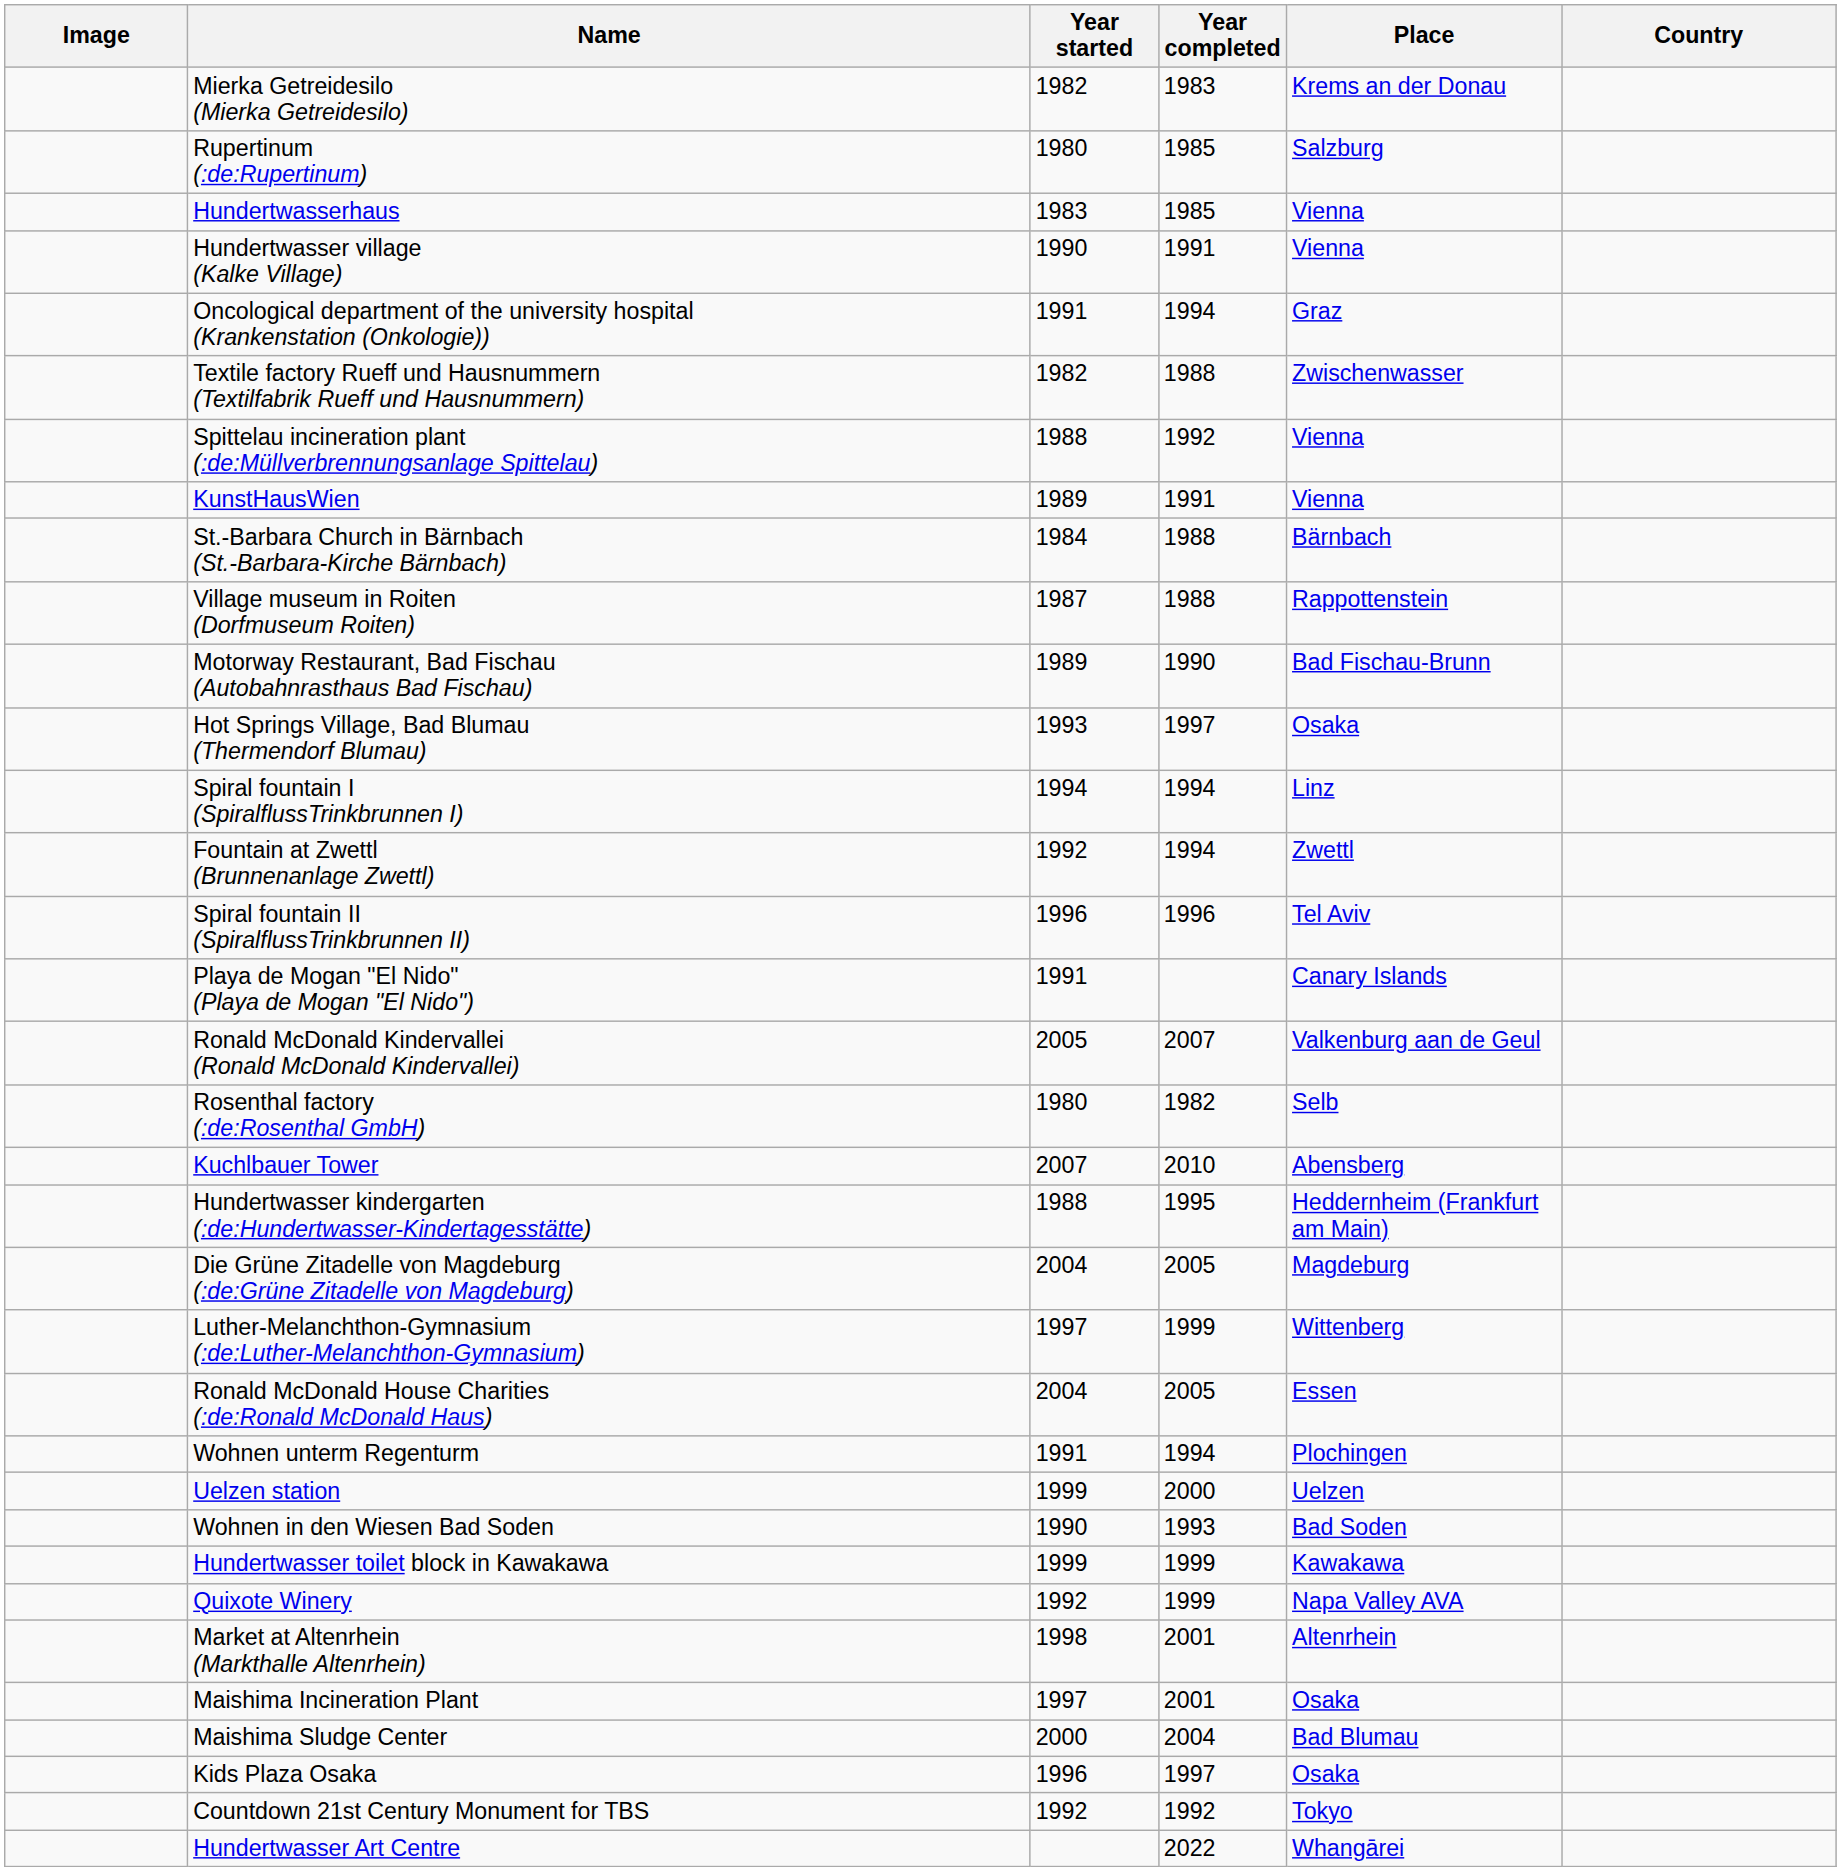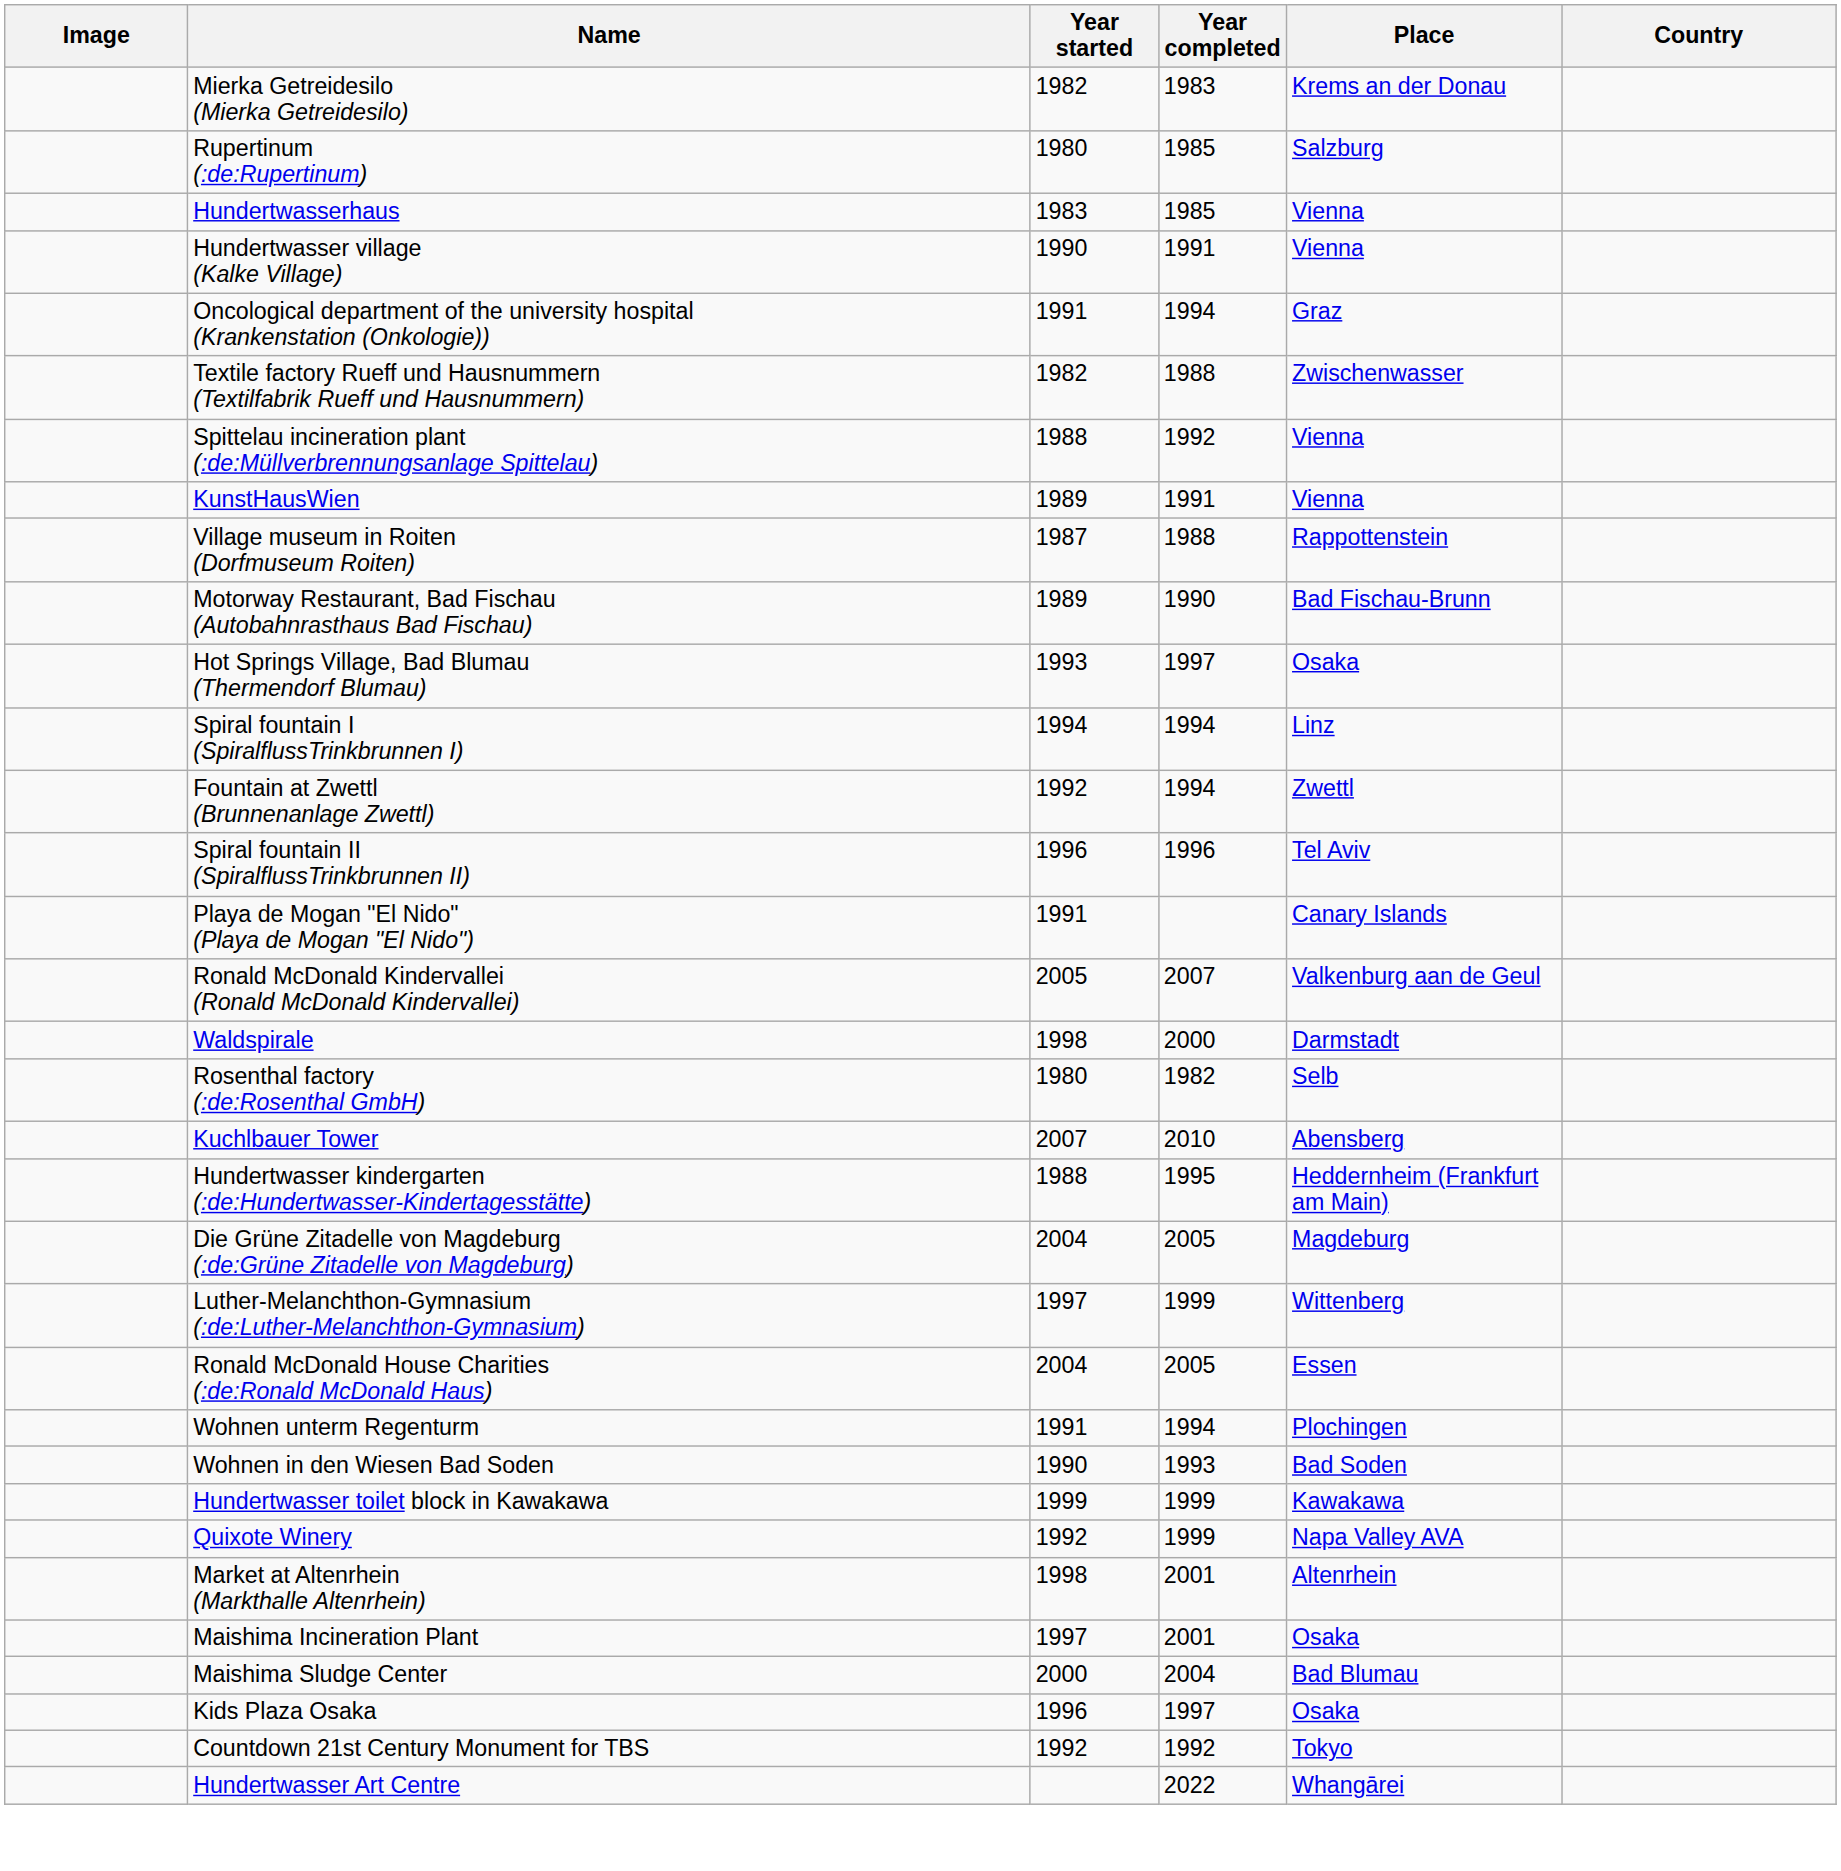- row: St.-Barbara Church in Bärnbach (St.-Barbara-Kirche Bärnbach) | 1984 | 1988 | Bärnbach
+ row: Waldspirale | 1998 | 2000 | Darmstadt
- row: Uelzen station | 1999 | 2000 | Uelzen
